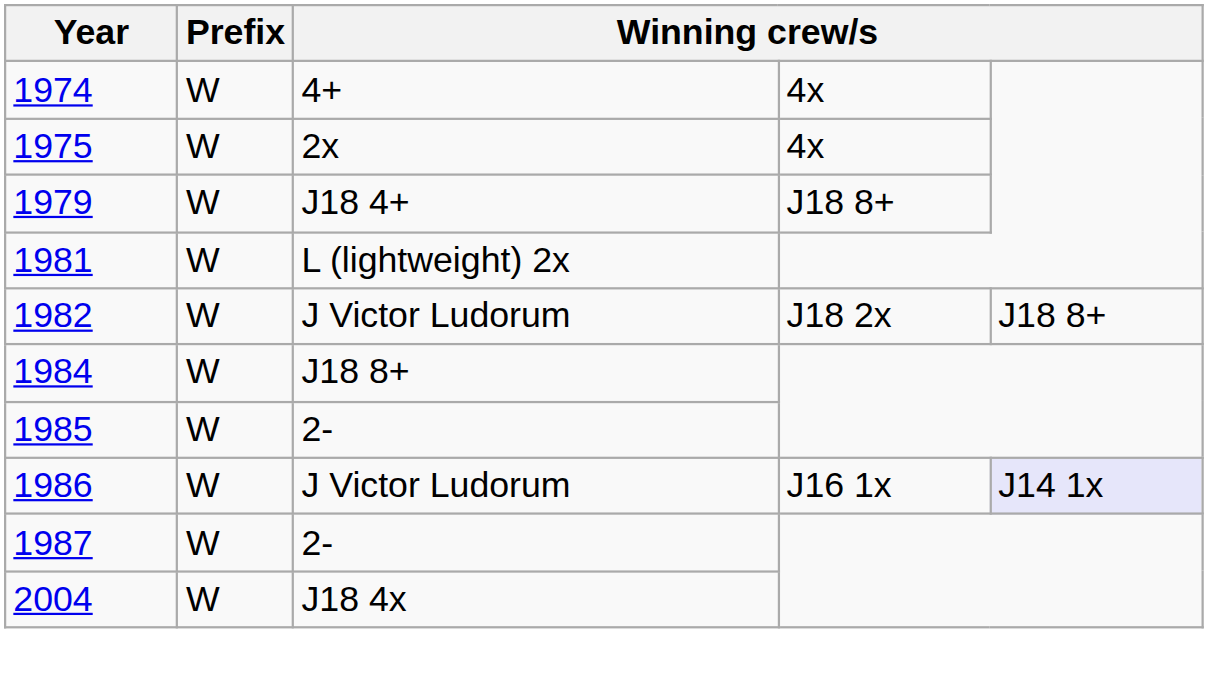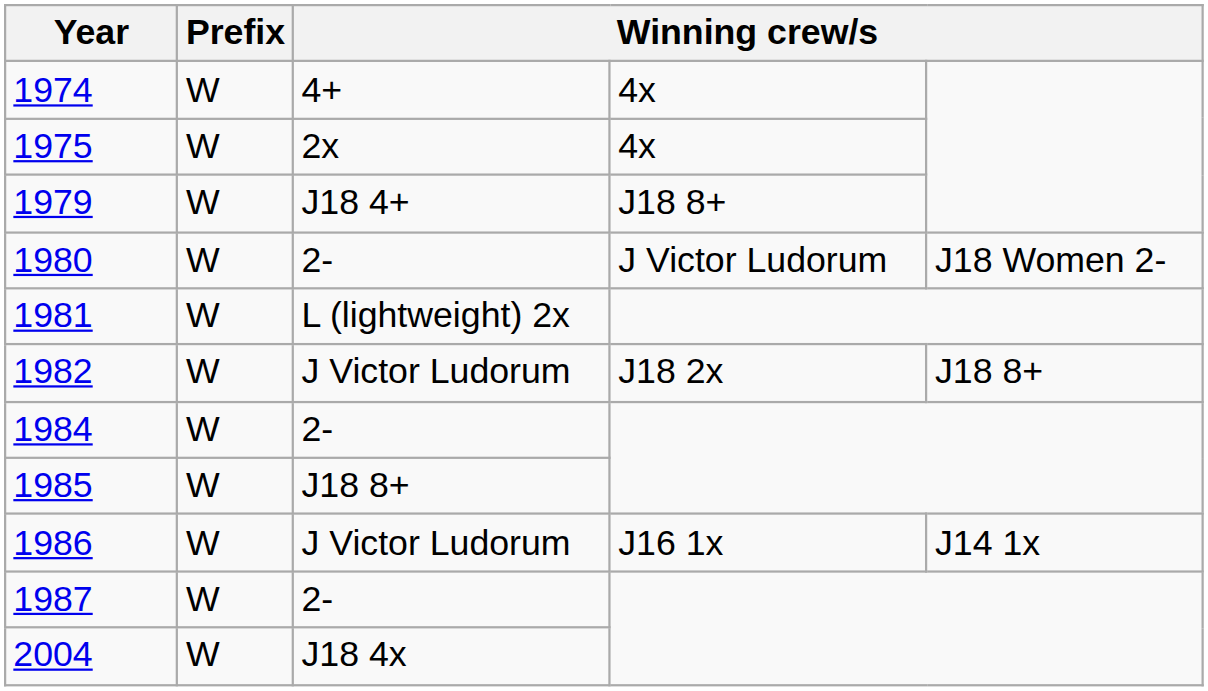+ row: 1980 | W | 2- | J Victor Ludorum | J18 Women 2-
1984 | column 3: J18 8+ -> 2-
1985 | column 3: 2- -> J18 8+
1986 | column 5: lavender background -> no background
